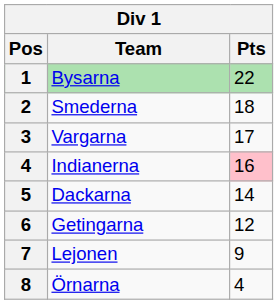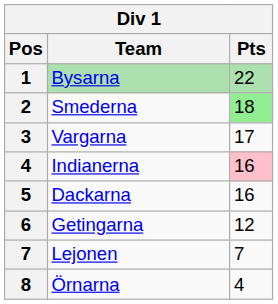Smederna | Pts: no background -> lightgreen background
Dackarna | Pts: 14 -> 16
Lejonen | Pts: 9 -> 7
